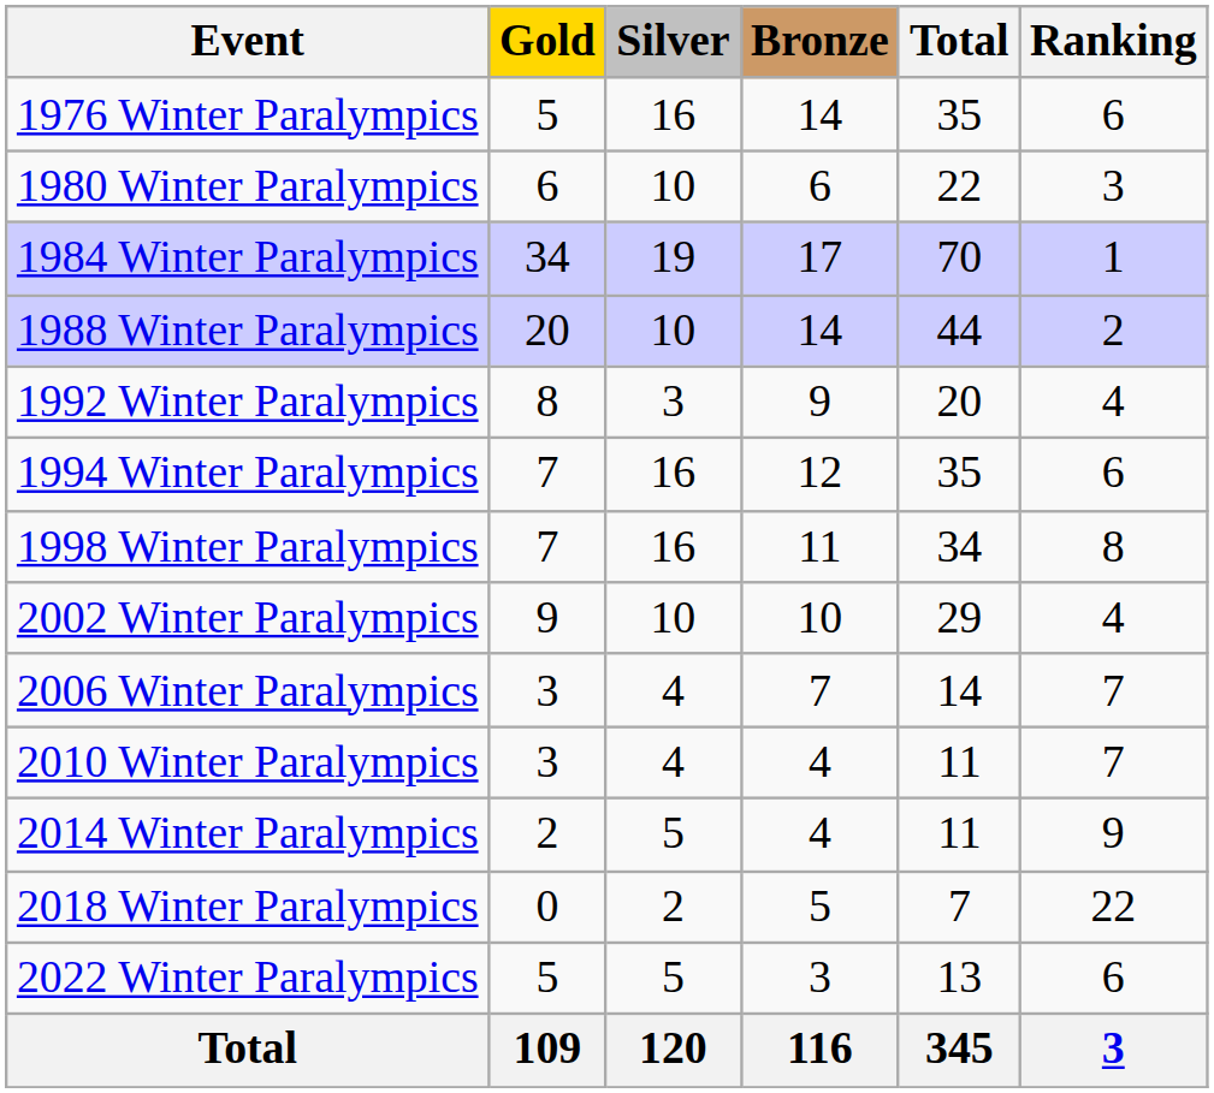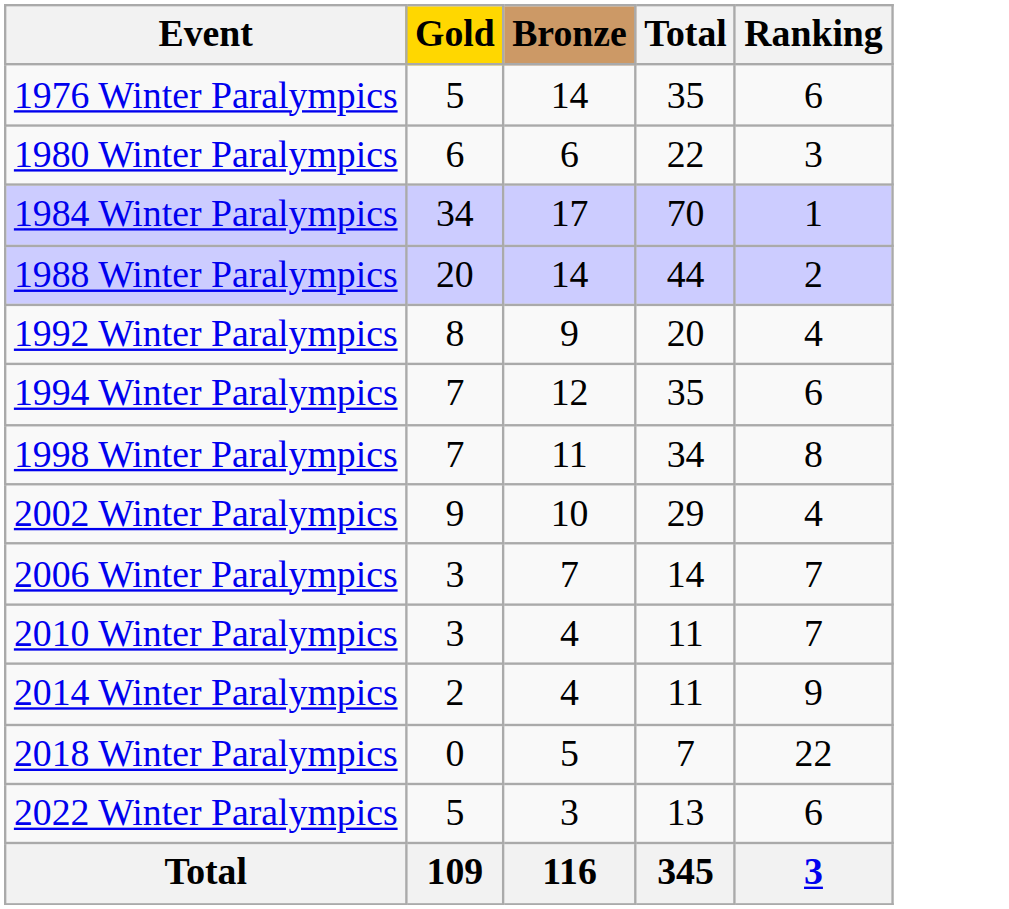- column: Silver | 16 | 10 | 19 | 10 | 3 | 16 | 16 | 10 | 4 | 4 | 5 | 2 | 5 | 120
